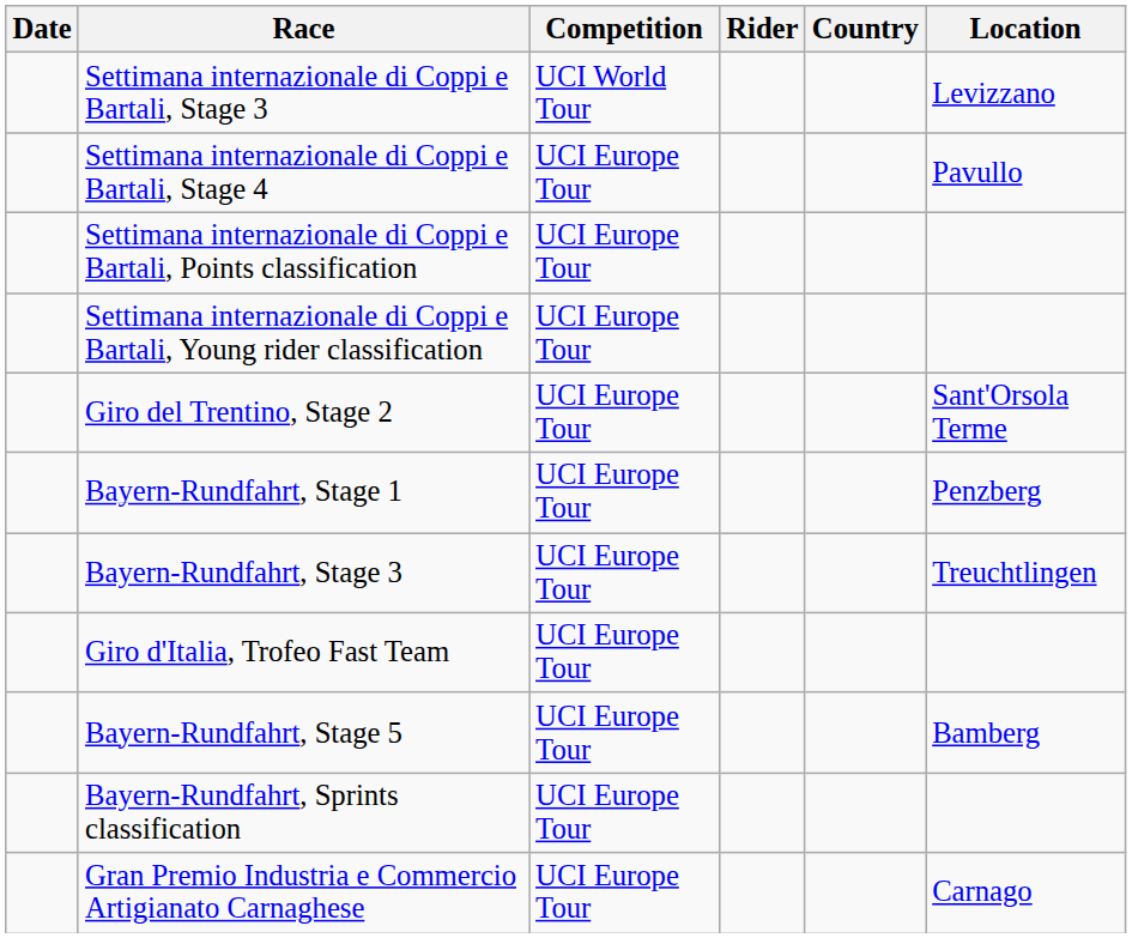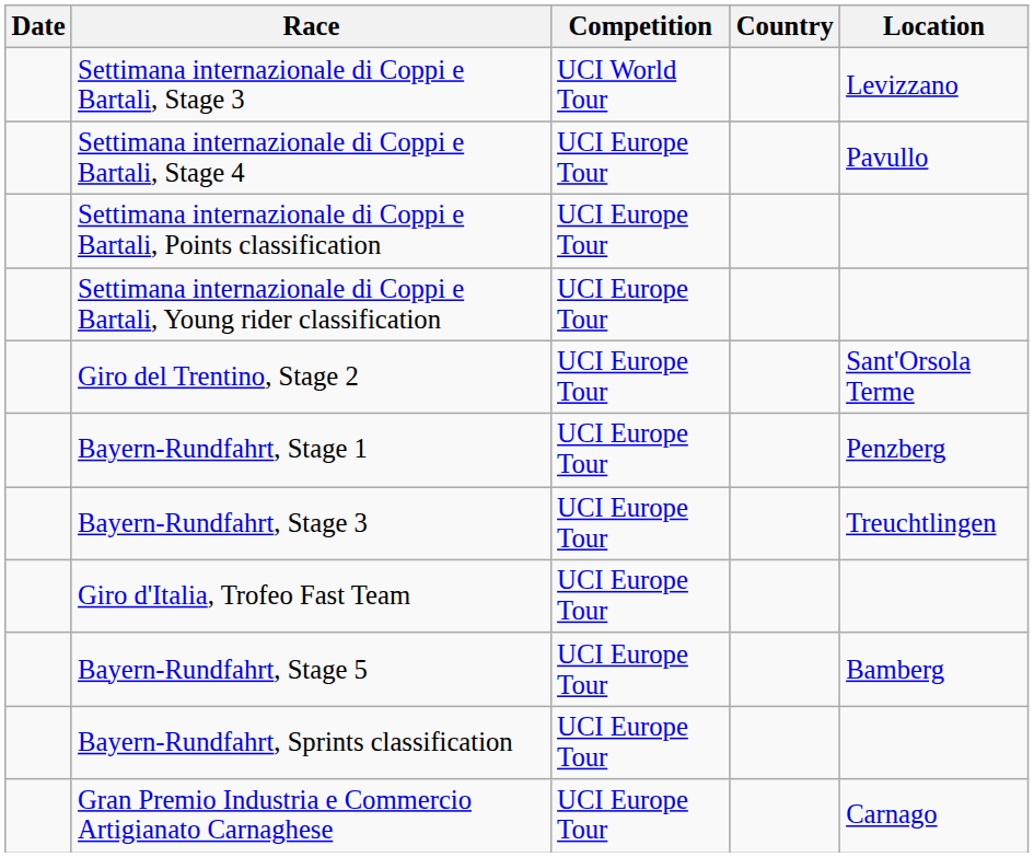- column: Rider
